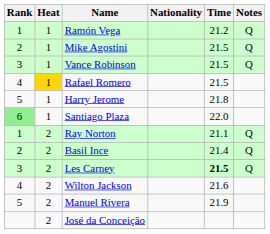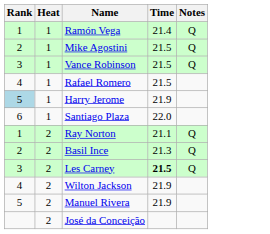- column: Nationality
Ramón Vega | Time: 21.2 -> 21.4
Rafael Romero | Heat: gold background -> no background
Harry Jerome | Rank: no background -> lightblue background
Harry Jerome | Time: 21.8 -> 21.9
Santiago Plaza | Rank: lightgreen background -> no background
Basil Ince | Time: 21.4 -> 21.3
Wilton Jackson | Time: 21.6 -> 21.9
